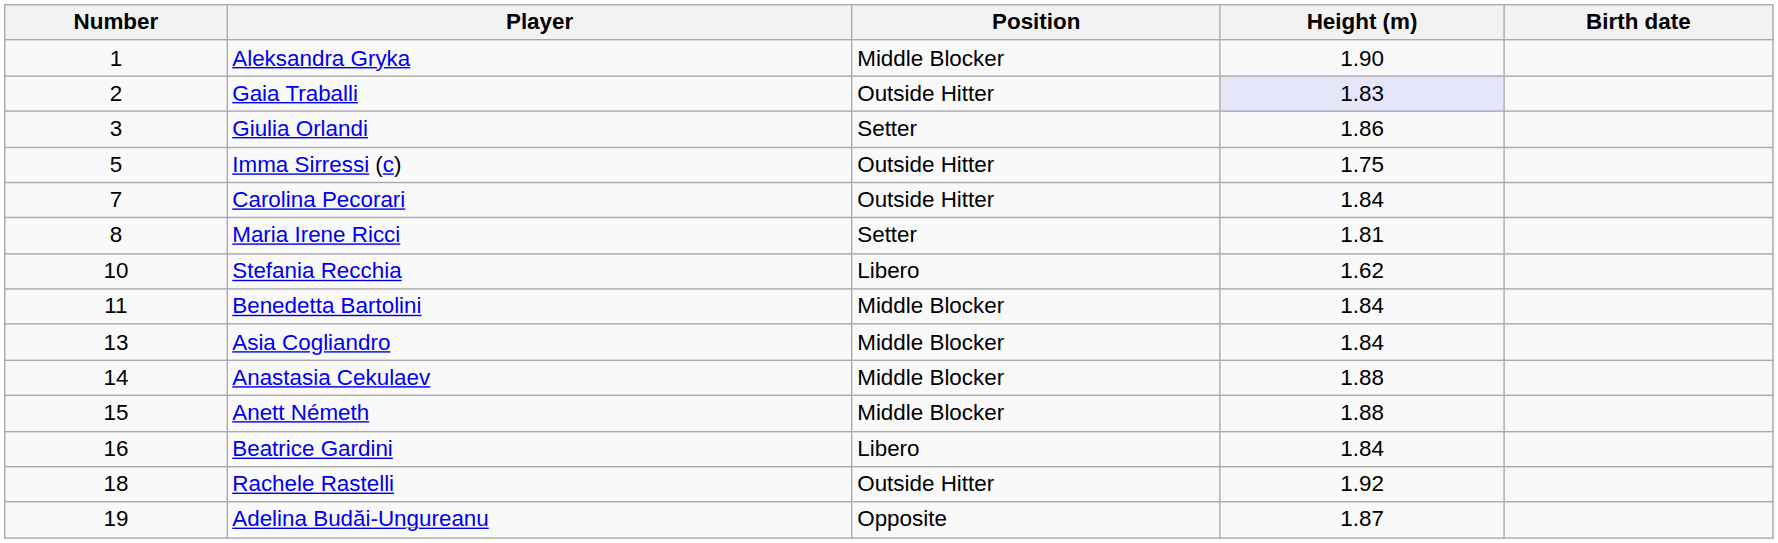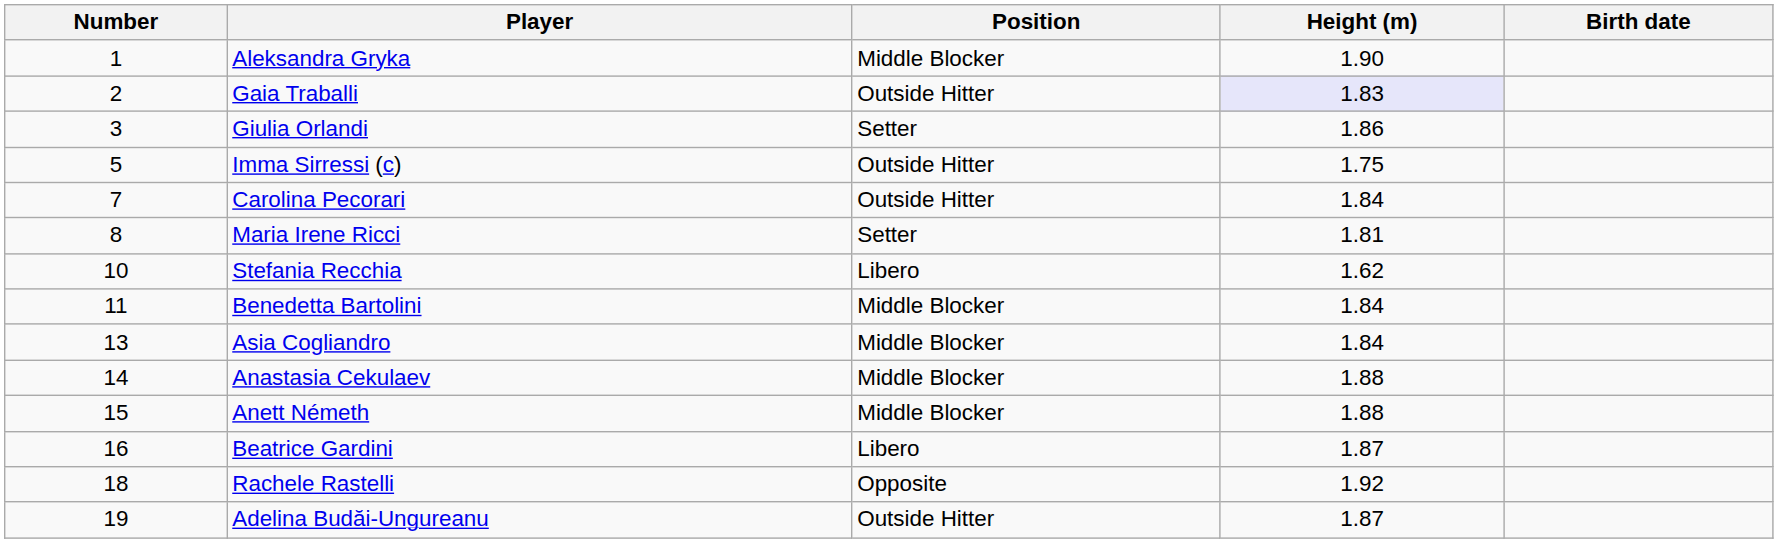Beatrice Gardini | Height (m): 1.84 -> 1.87
Rachele Rastelli | Position: Outside Hitter -> Opposite
Adelina Budăi-Ungureanu | Position: Opposite -> Outside Hitter
